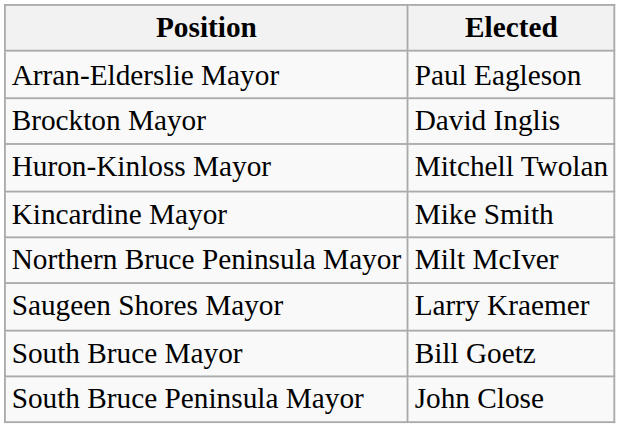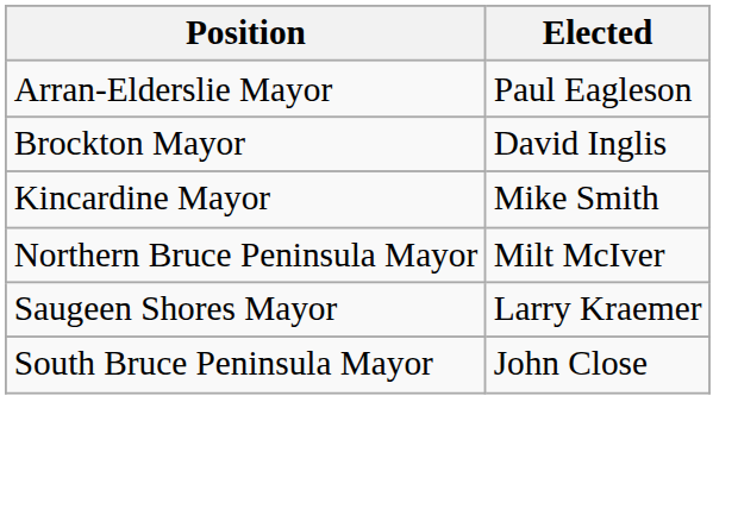- row: Huron-Kinloss Mayor | Mitchell Twolan
- row: South Bruce Mayor | Bill Goetz
